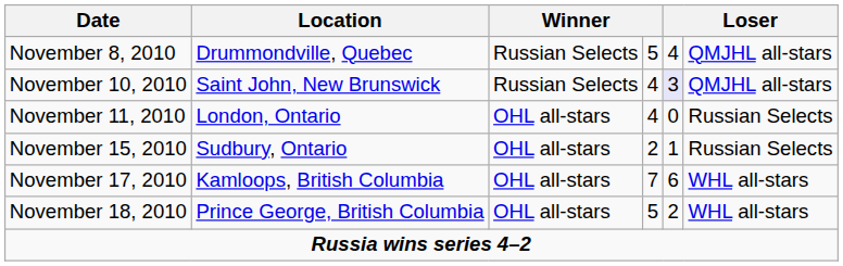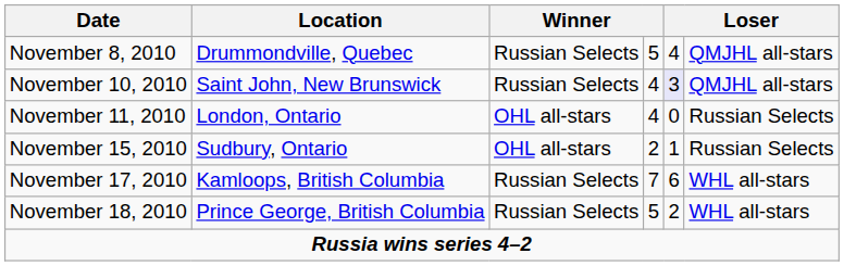November 17, 2010 | column 3: OHL all-stars -> Russian Selects
November 18, 2010 | column 3: OHL all-stars -> Russian Selects
